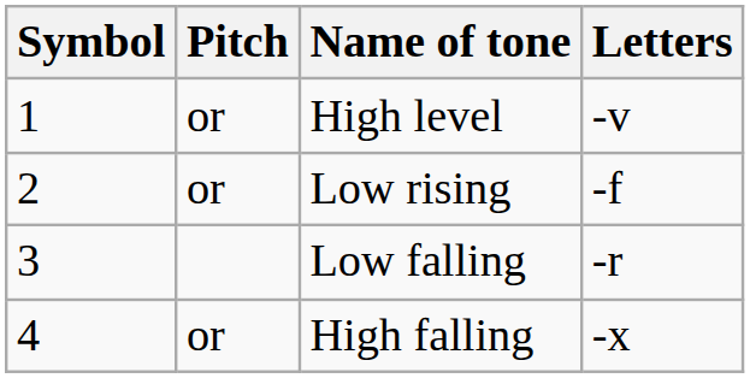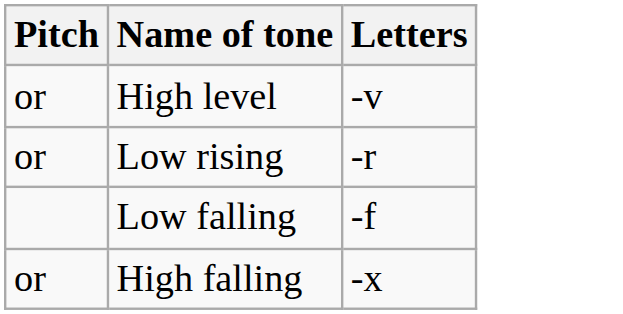- column: Symbol | 1 | 2 | 3 | 4
Low rising | Letters: -f -> -r
Low falling | Letters: -r -> -f
